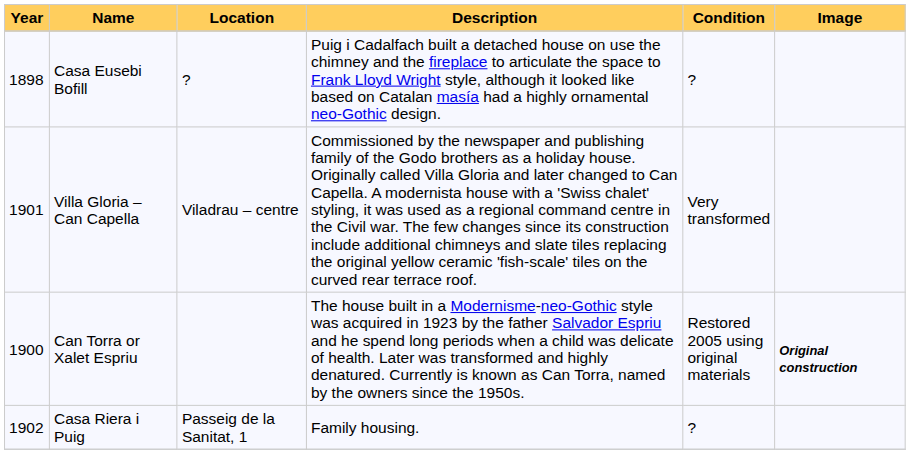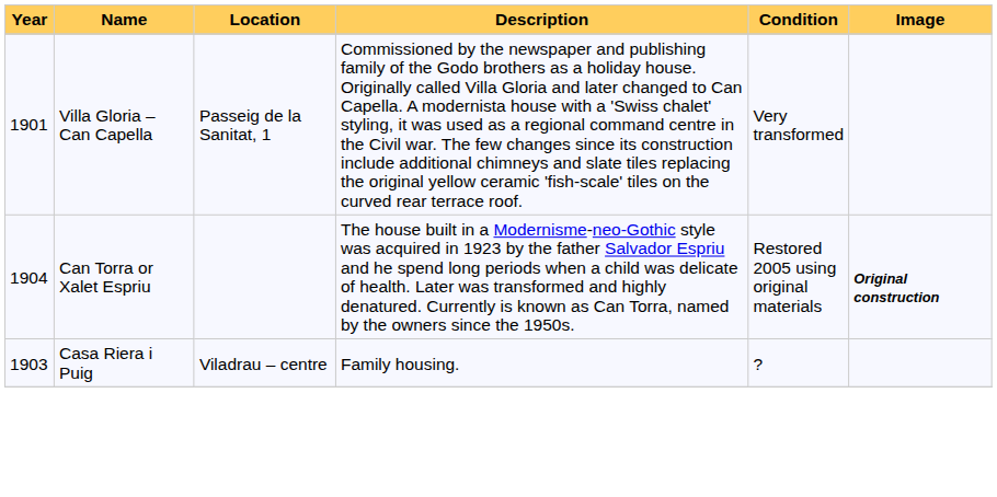- row: 1898 | Casa Eusebi Bofill | ? | Puig i Cadalfach built a detached house on use the chimney and the fireplace to articulate the space to Frank Lloyd Wright style, although it looked like based on Catalan masía had a highly ornamental neo-Gothic design. | ?
Villa Gloria – Can Capella | Location: Viladrau – centre -> Passeig de la Sanitat, 1
Can Torra or Xalet Espriu | Year: 1900 -> 1904
Casa Riera i Puig | Year: 1902 -> 1903
Casa Riera i Puig | Location: Passeig de la Sanitat, 1 -> Viladrau – centre
